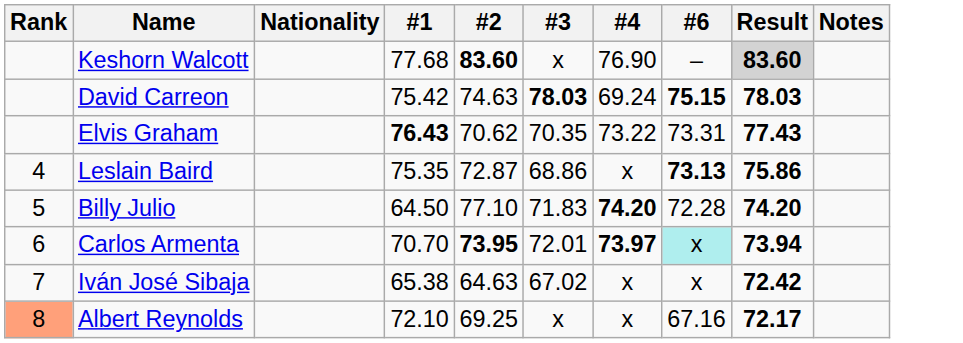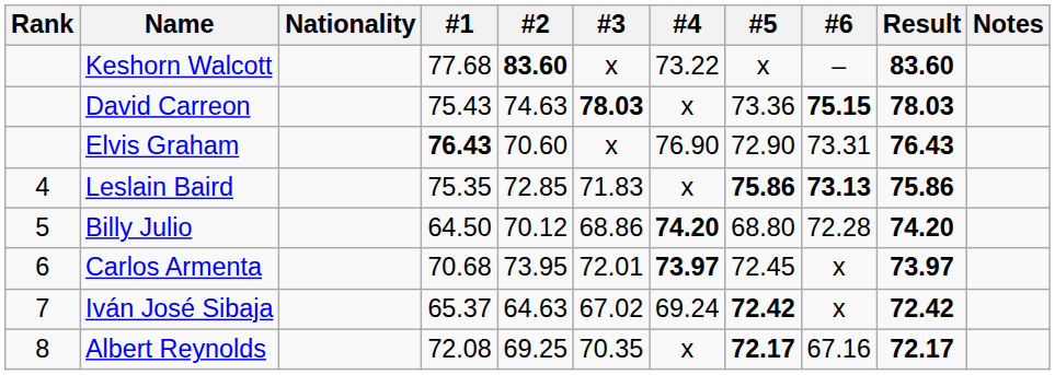+ column: #5 | x | 73.36 | 72.90 | 75.86 | 68.80 | 72.45 | 72.42 | 72.17
Keshorn Walcott | #4: 76.90 -> 73.22
Keshorn Walcott | Result: lightgrey background -> no background
David Carreon | #1: 75.42 -> 75.43
David Carreon | #4: 69.24 -> x
Elvis Graham | #2: 70.62 -> 70.60
Elvis Graham | #3: 70.35 -> x
Elvis Graham | #4: 73.22 -> 76.90
Elvis Graham | Result: 77.43 -> 76.43
Leslain Baird | #2: 72.87 -> 72.85
Leslain Baird | #3: 68.86 -> 71.83
Billy Julio | #2: 77.10 -> 70.12
Billy Julio | #3: 71.83 -> 68.86
Carlos Armenta | #1: 70.70 -> 70.68
Carlos Armenta | #2: bold -> normal
Carlos Armenta | #6: paleturquoise background -> no background
Carlos Armenta | Result: 73.94 -> 73.97
Iván José Sibaja | #1: 65.38 -> 65.37
Iván José Sibaja | #4: x -> 69.24
Albert Reynolds | Rank: lightsalmon background -> no background
Albert Reynolds | #1: 72.10 -> 72.08
Albert Reynolds | #3: x -> 70.35
